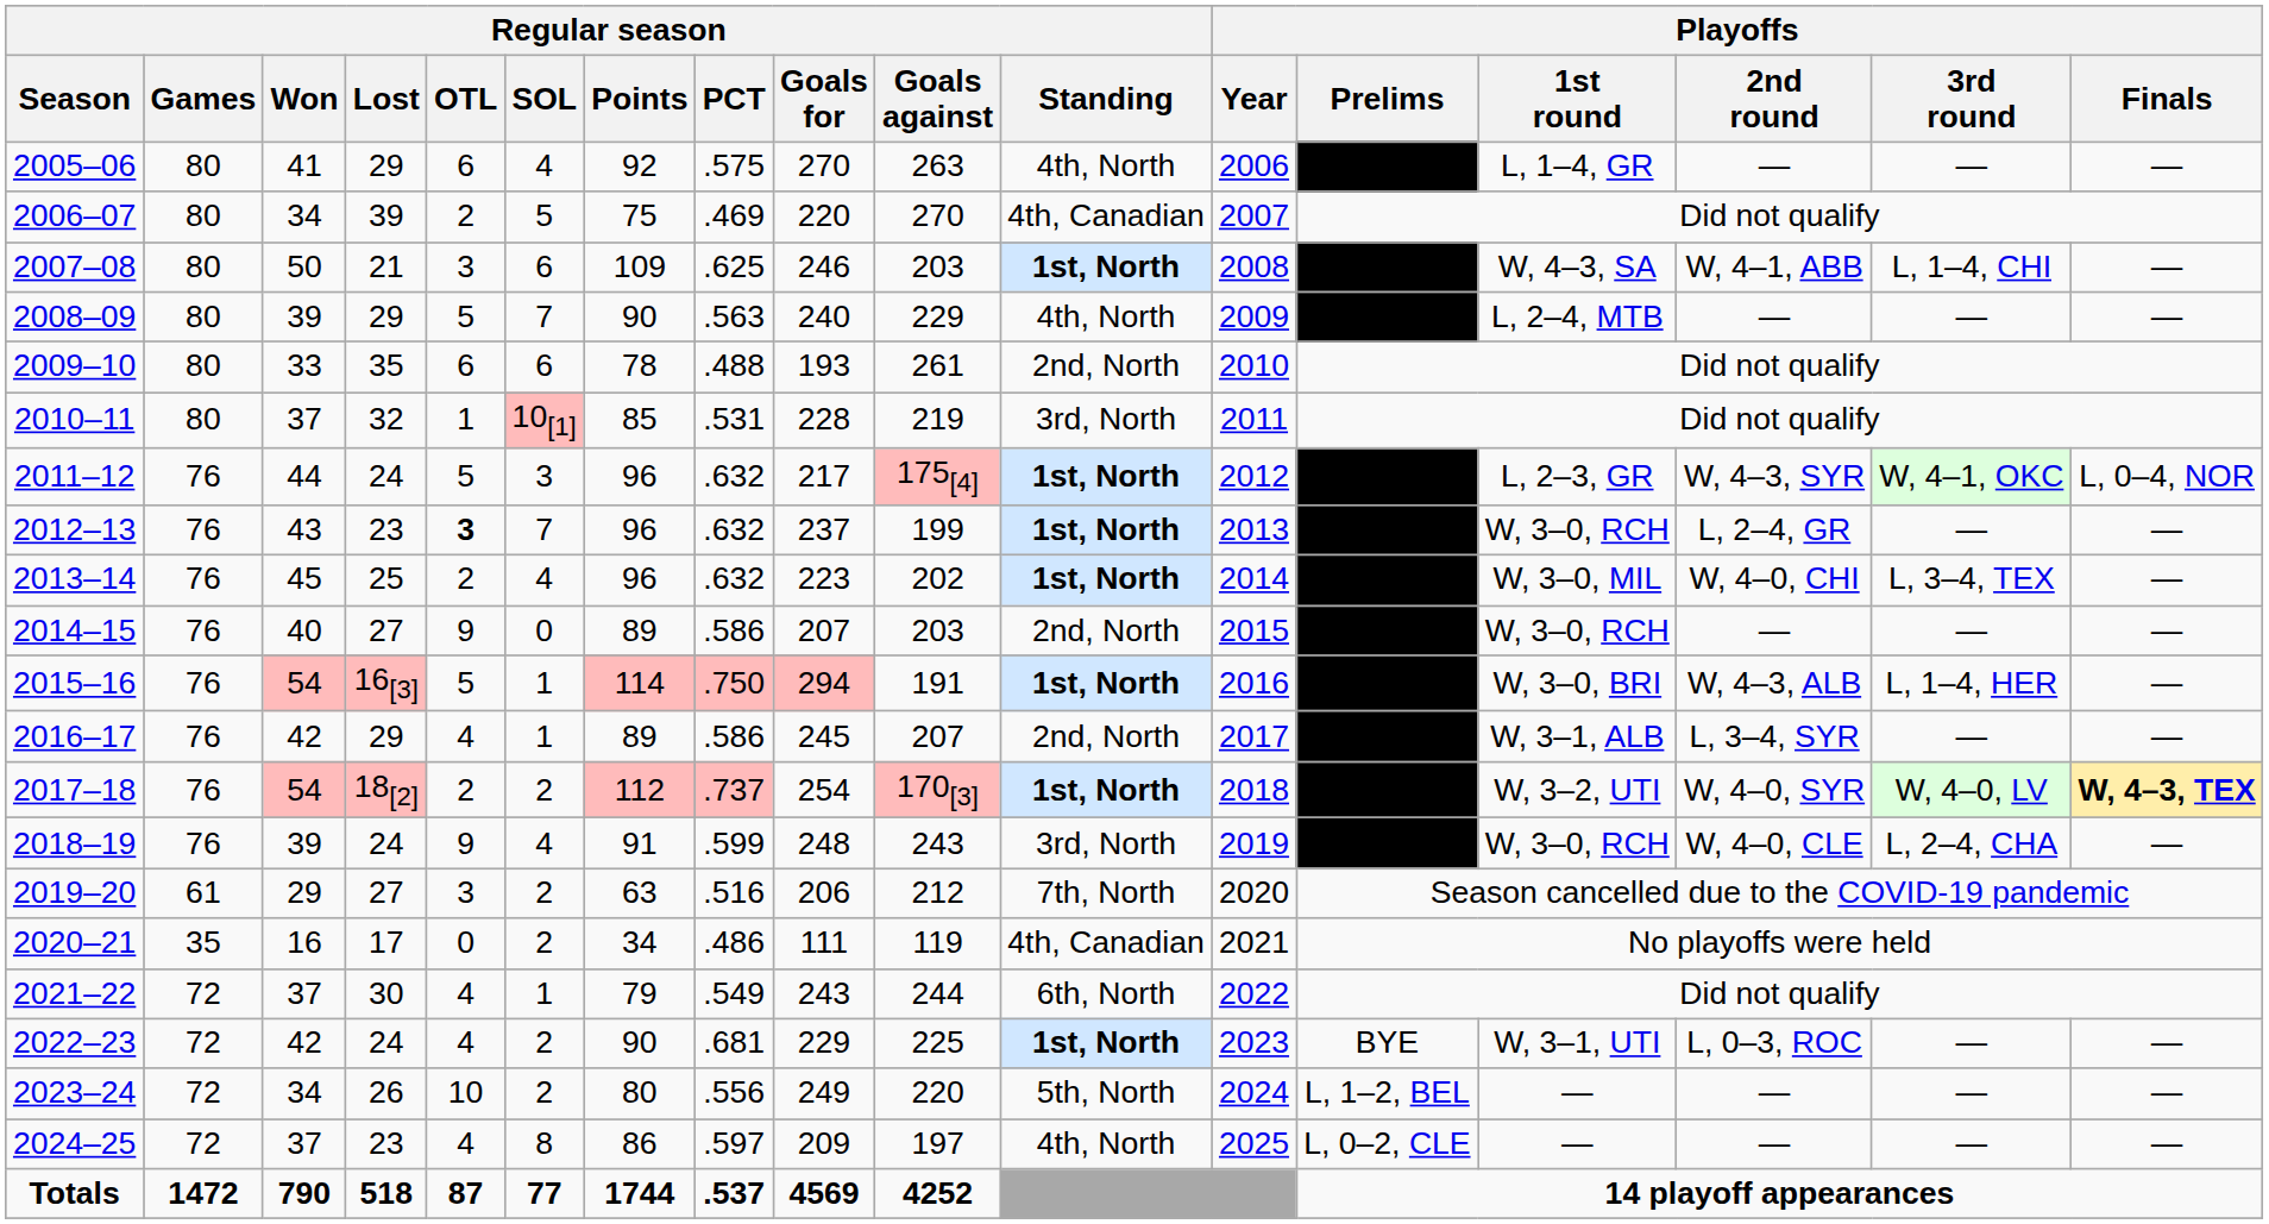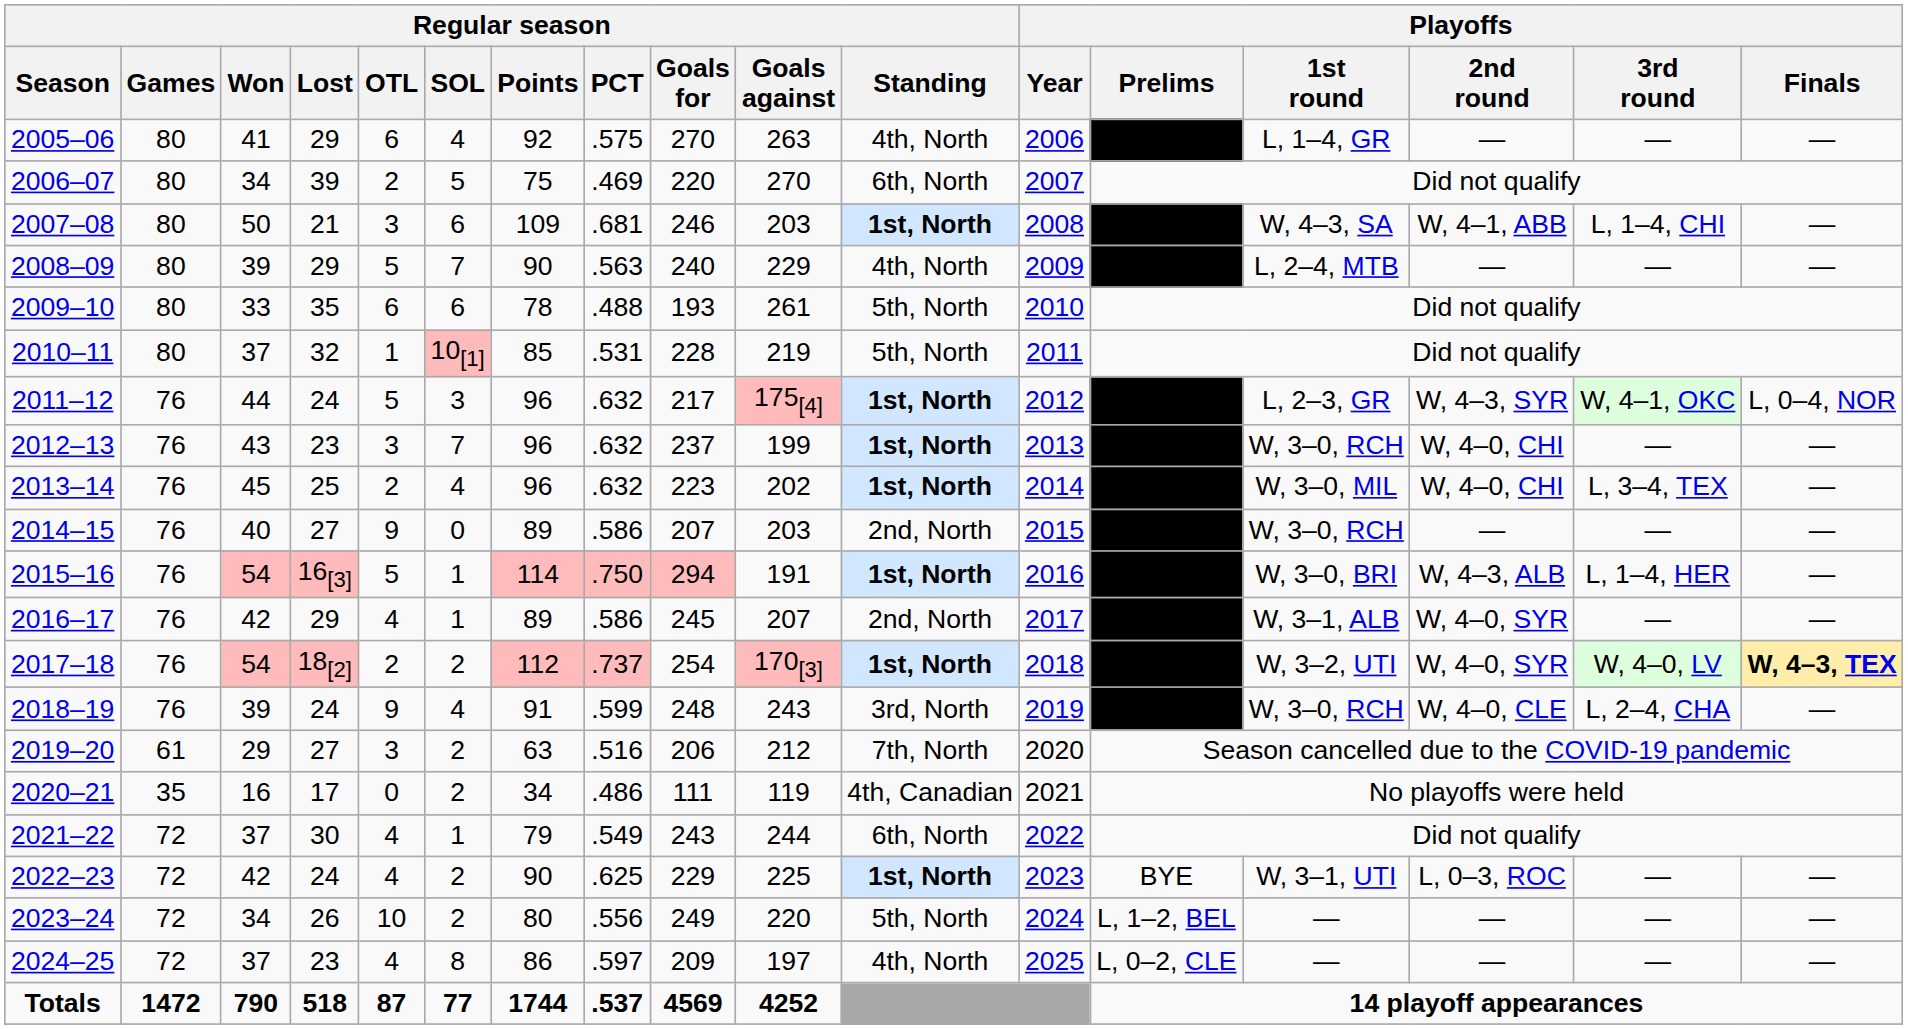2006–07 | Regular season / Standing: 4th, Canadian -> 6th, North
2007–08 | Regular season / PCT: .625 -> .681
2009–10 | Regular season / Standing: 2nd, North -> 5th, North
2010–11 | Regular season / Standing: 3rd, North -> 5th, North
2012–13 | Regular season / OTL: bold -> normal
2012–13 | Playoffs / 2nd round: L, 2–4, GR -> W, 4–0, CHI
2016–17 | Playoffs / 2nd round: L, 3–4, SYR -> W, 4–0, SYR
2022–23 | Regular season / PCT: .681 -> .625
